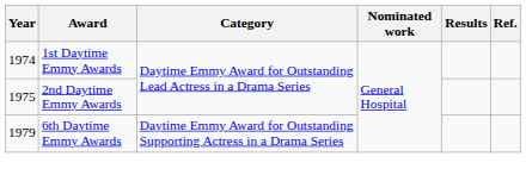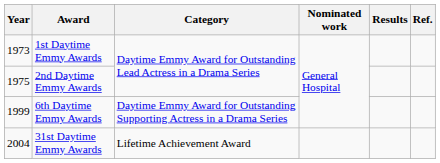1st Daytime Emmy Awards | Year: 1974 -> 1973
6th Daytime Emmy Awards | Year: 1979 -> 1999
+ row: 2004 | 31st Daytime Emmy Awards | Lifetime Achievement Award
